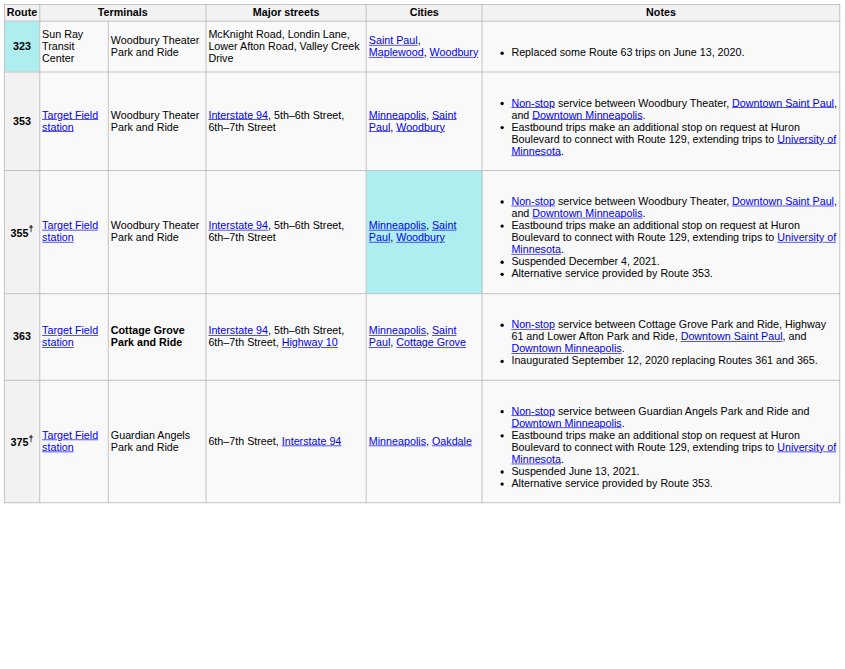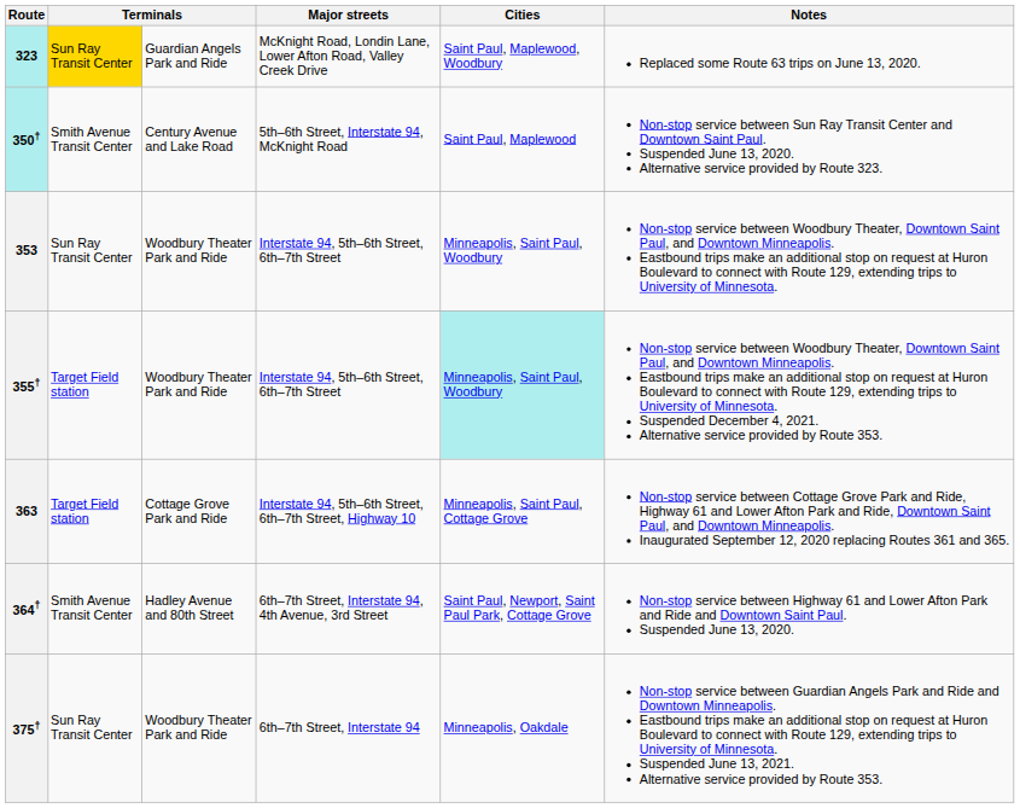323 | column 2: no background -> gold background
323 | column 3: Woodbury Theater Park and Ride -> Guardian Angels Park and Ride
+ row: 350† | Smith Avenue Transit Center | Century Avenue and Lake Road | 5th–6th Street, Interstate 94, McKnight Road | Saint Paul, Maplewood | Non-stop service between Sun Ray Transit Center and Downtown Saint Paul. Suspended June 13, 2020. Alternative service provided by Route 323.
353 | column 2: Target Field station -> Sun Ray Transit Center
363 | column 3: bold -> normal
+ row: 364† | Smith Avenue Transit Center | Hadley Avenue and 80th Street | 6th–7th Street, Interstate 94, 4th Avenue, 3rd Street | Saint Paul, Newport, Saint Paul Park, Cottage Grove | Non-stop service between Highway 61 and Lower Afton Park and Ride and Downtown Saint Paul. Suspended June 13, 2020.
375† | column 2: Target Field station -> Sun Ray Transit Center
375† | column 3: Guardian Angels Park and Ride -> Woodbury Theater Park and Ride
